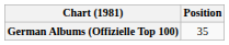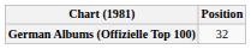German Albums (Offizielle Top 100) | Position: 35 -> 32
